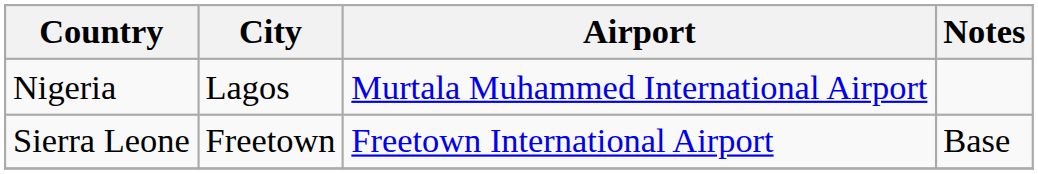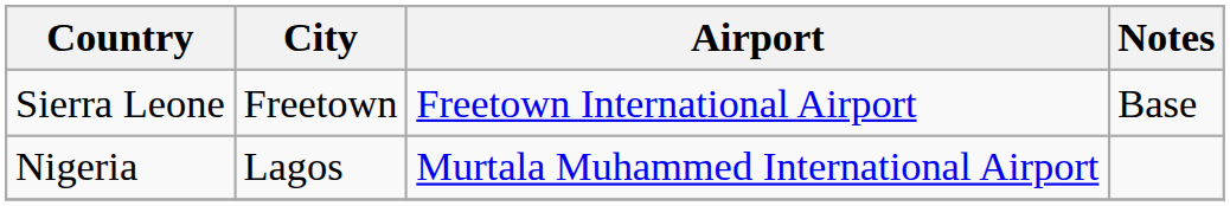rows swapped: Sierra Leone <-> Nigeria
